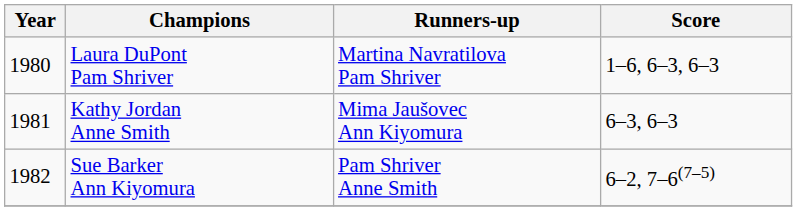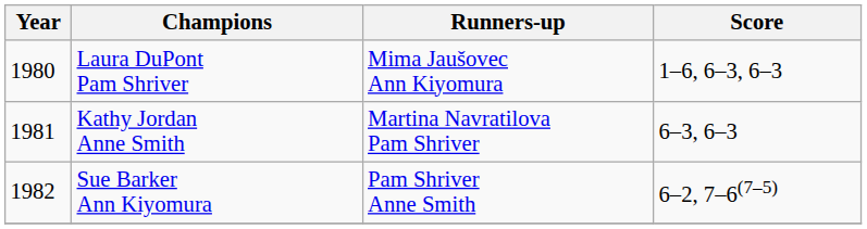Laura DuPont Pam Shriver | Runners-up: Martina Navratilova Pam Shriver -> Mima Jaušovec Ann Kiyomura
Kathy Jordan Anne Smith | Runners-up: Mima Jaušovec Ann Kiyomura -> Martina Navratilova Pam Shriver
